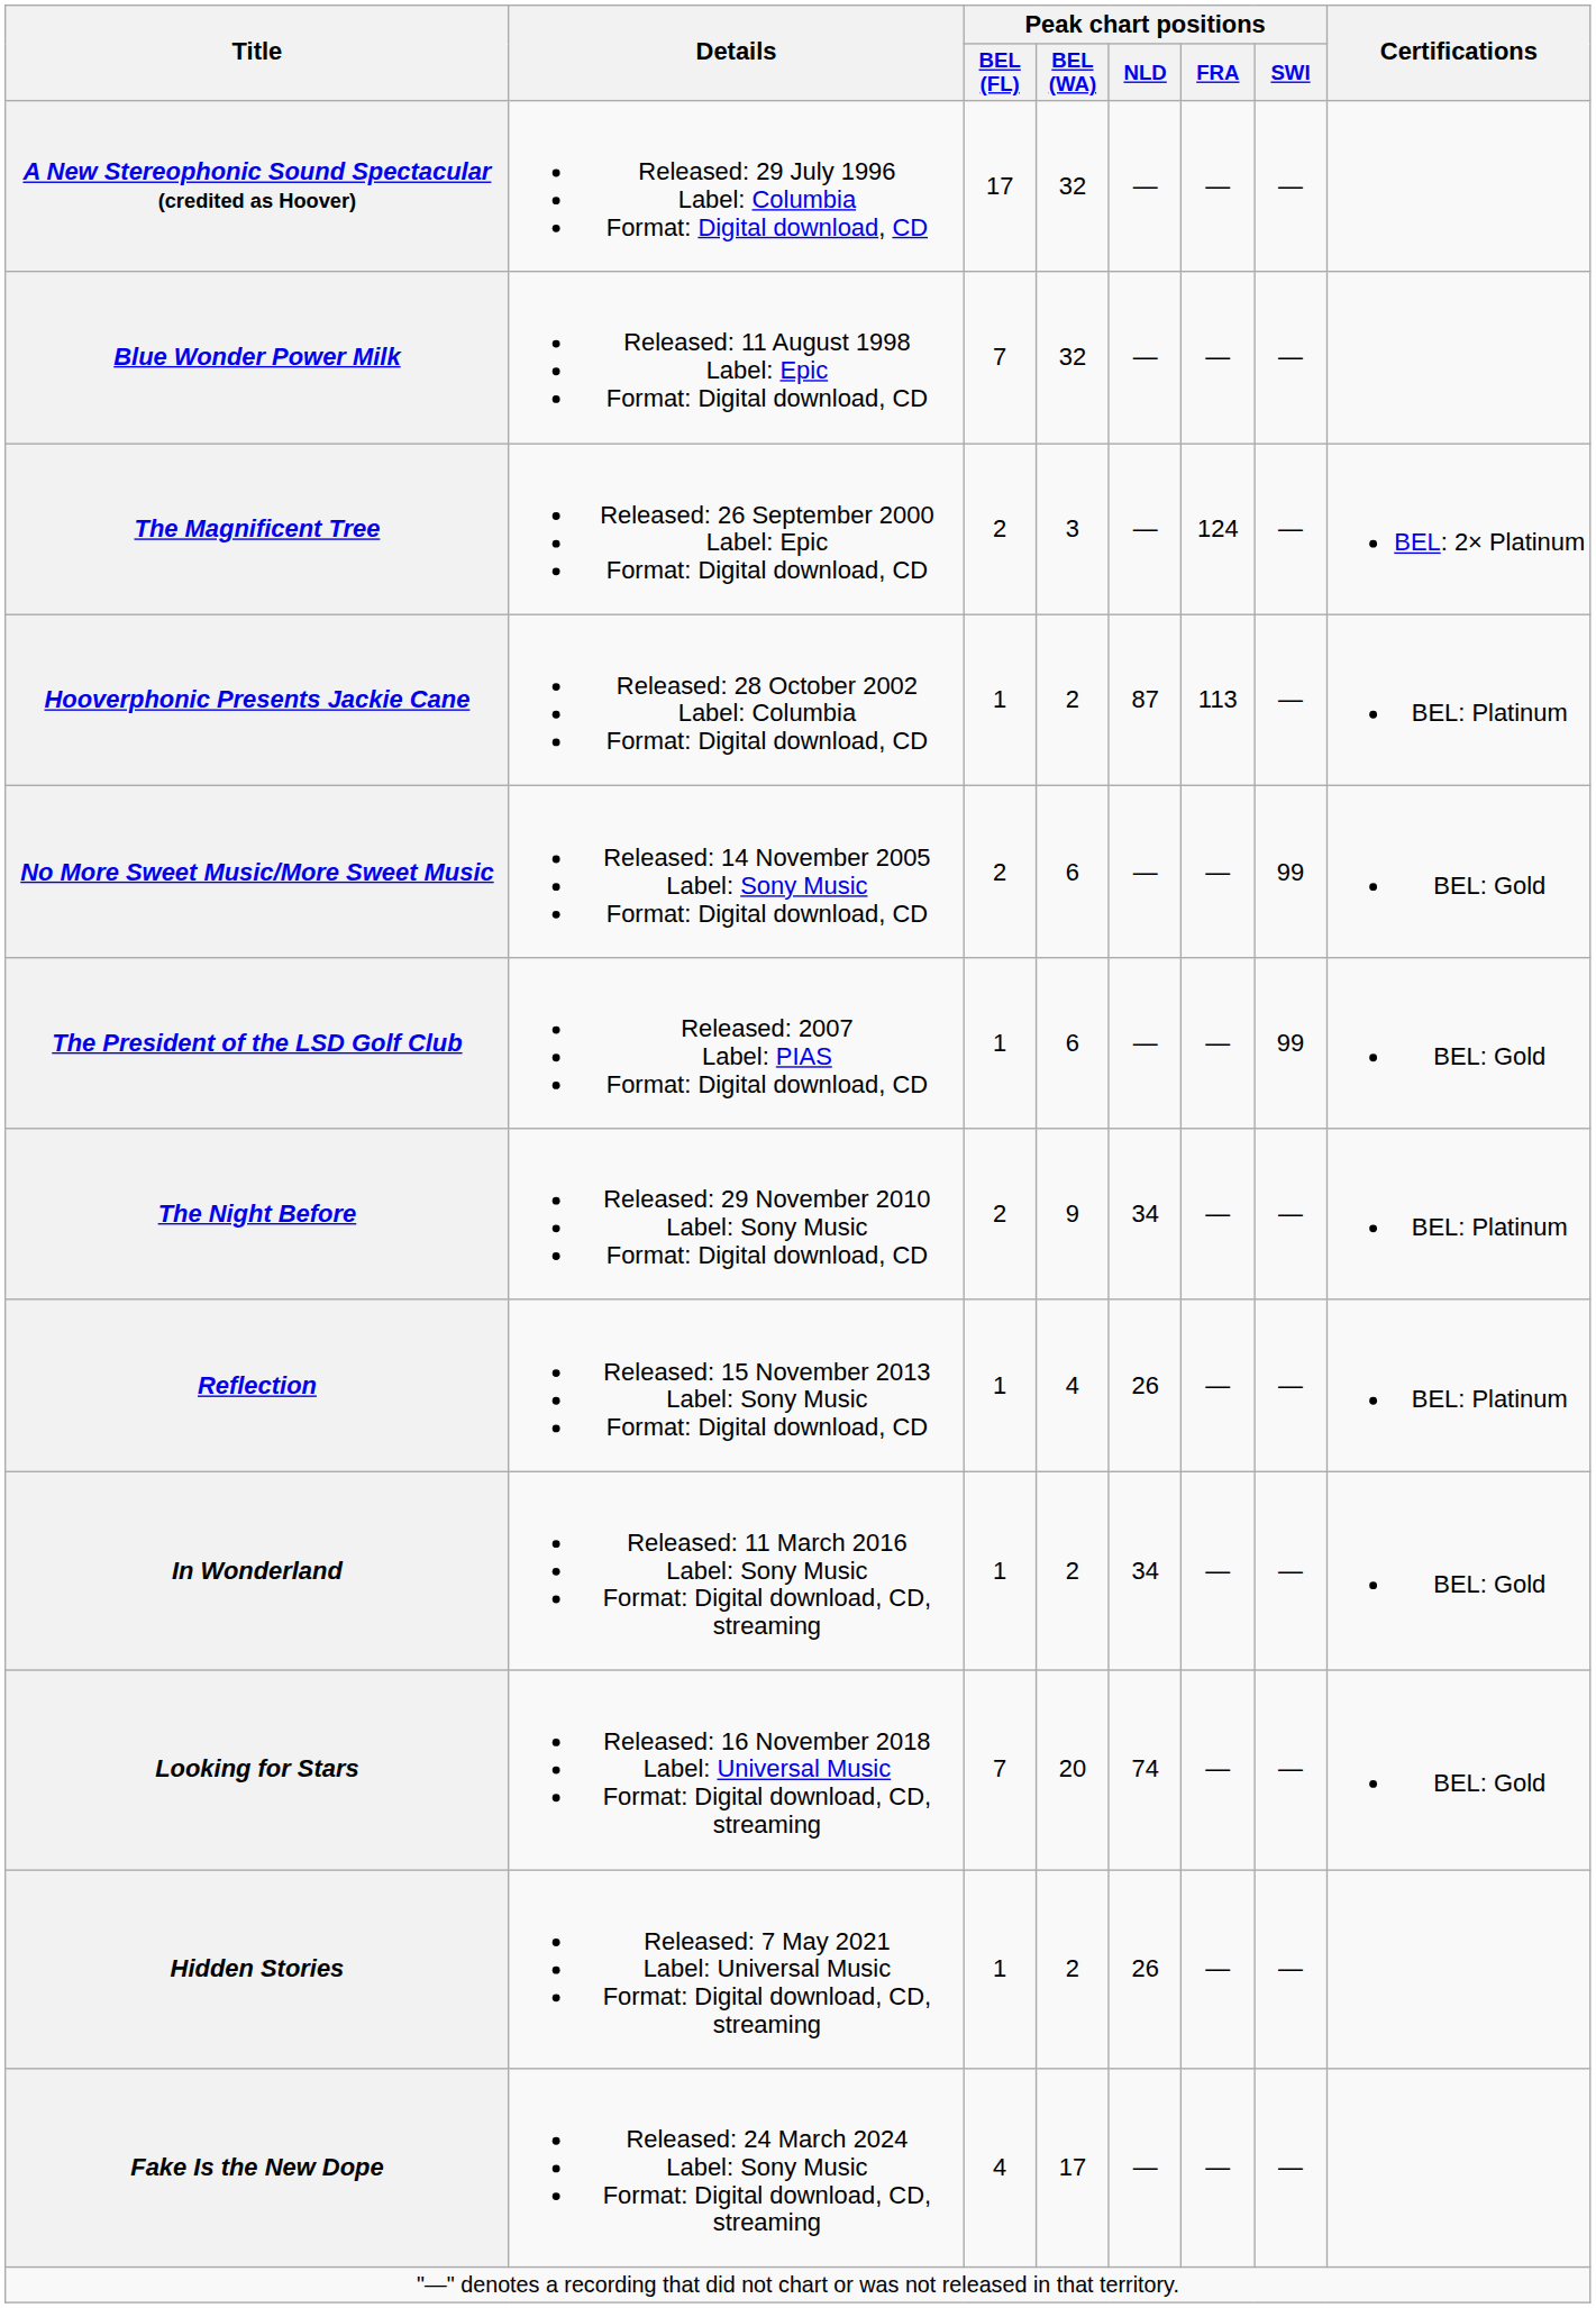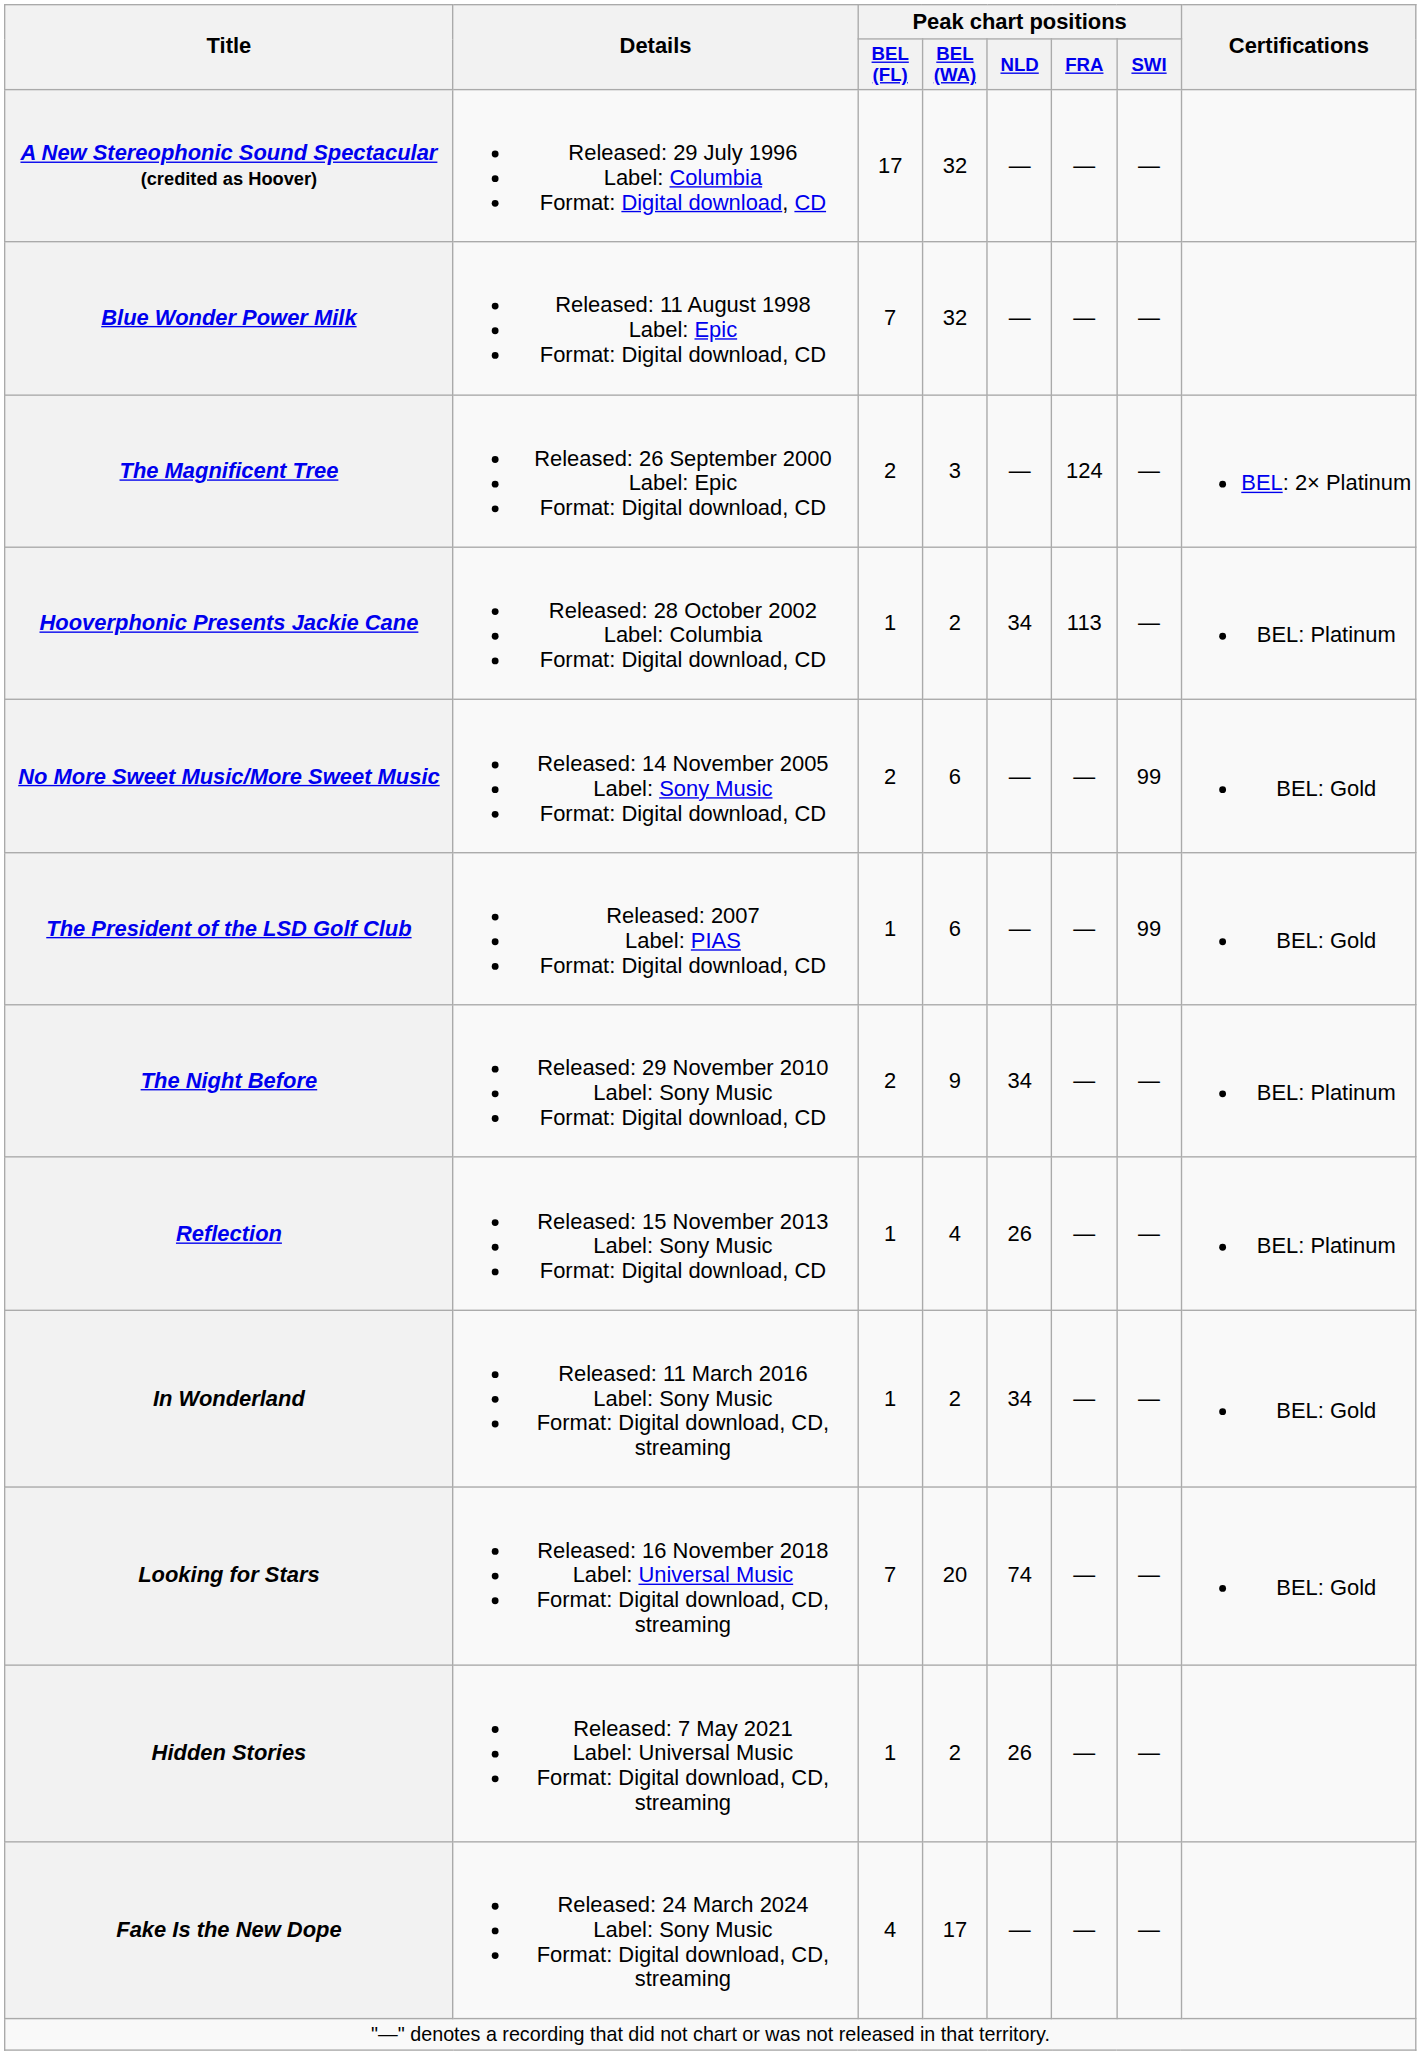Hooverphonic Presents Jackie Cane | Peak chart positions / NLD: 87 -> 34
